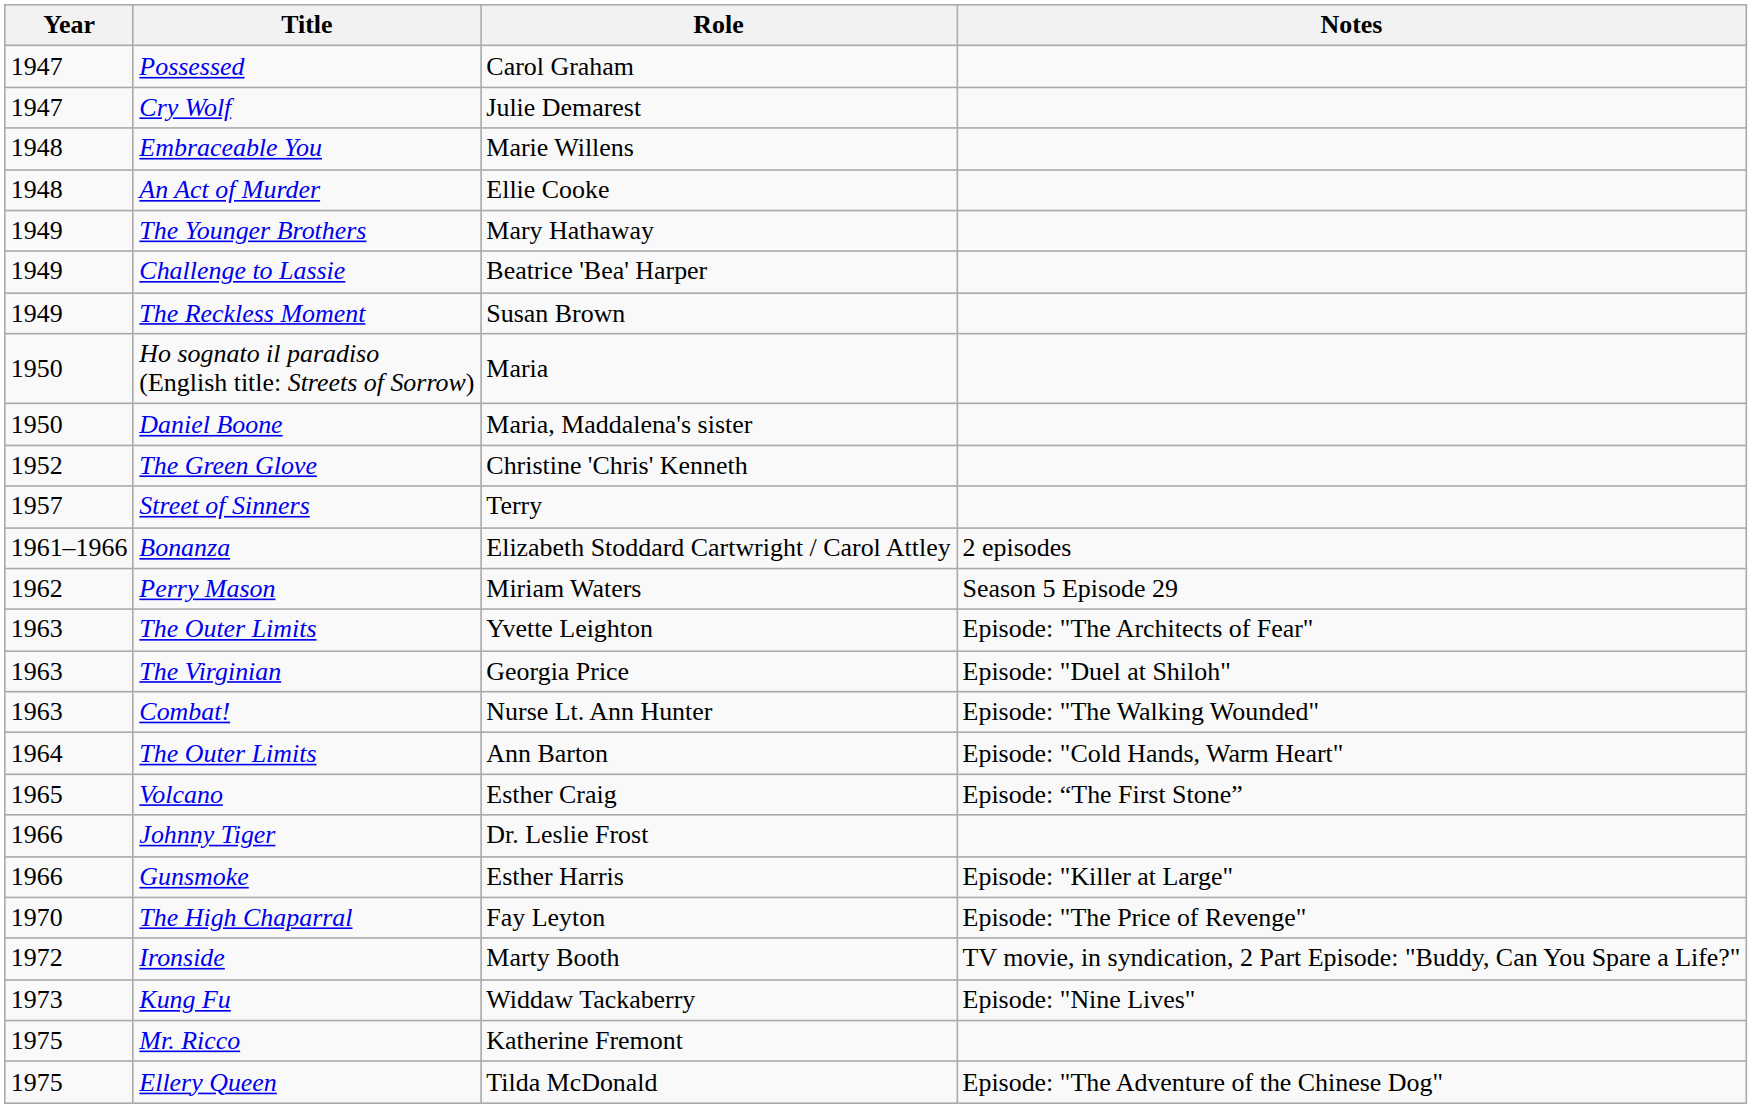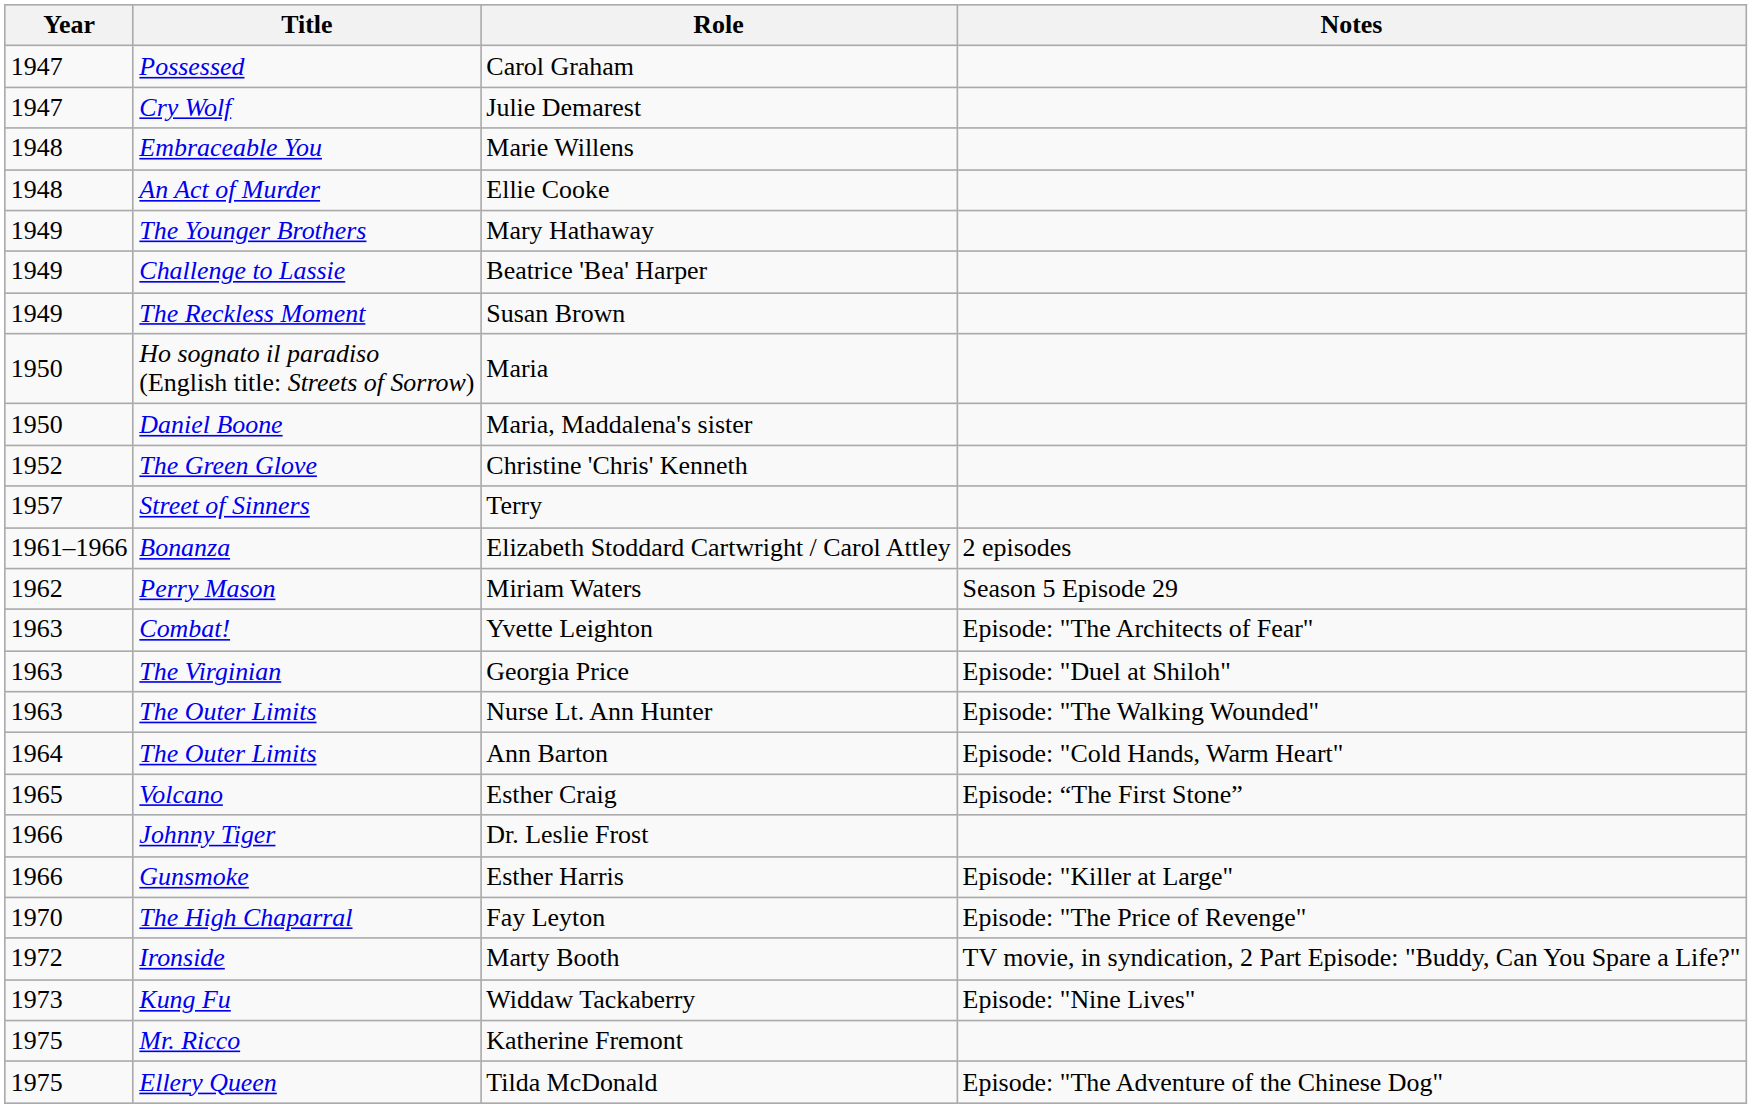Yvette Leighton | Title: The Outer Limits -> Combat!
Nurse Lt. Ann Hunter | Title: Combat! -> The Outer Limits
